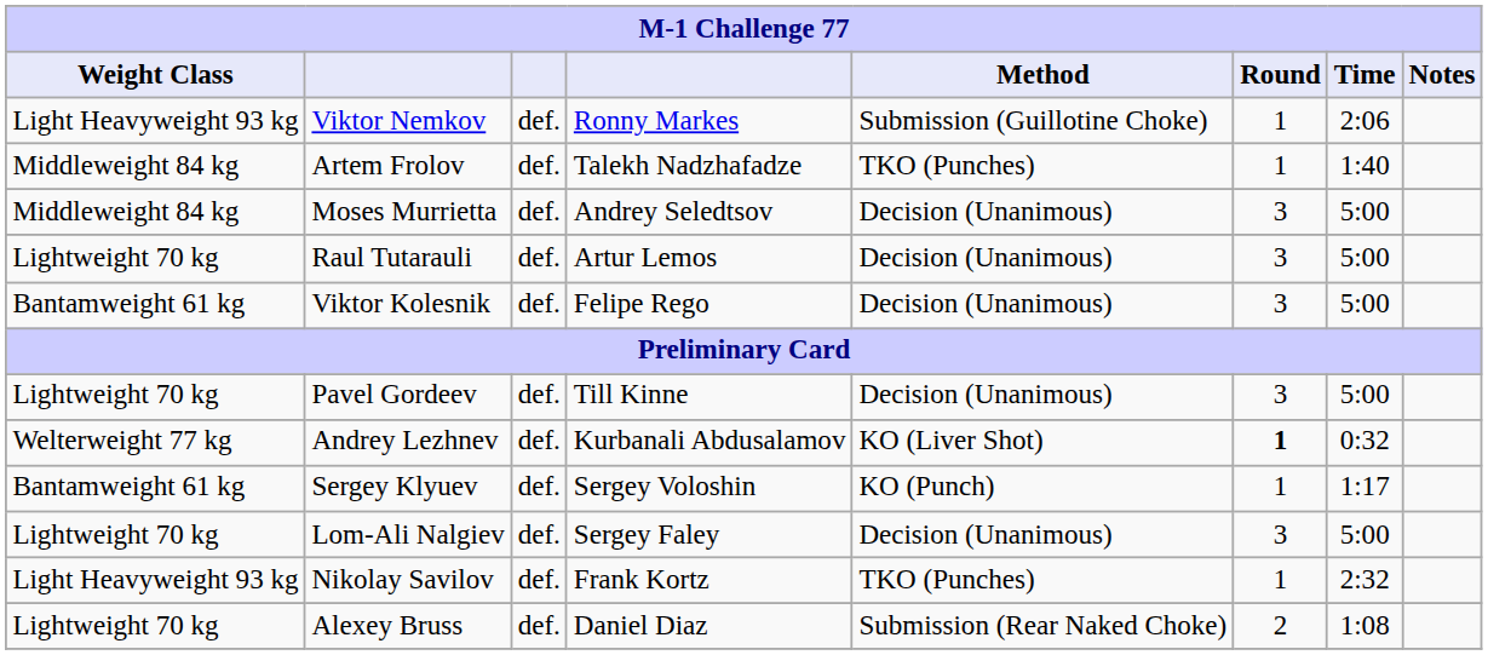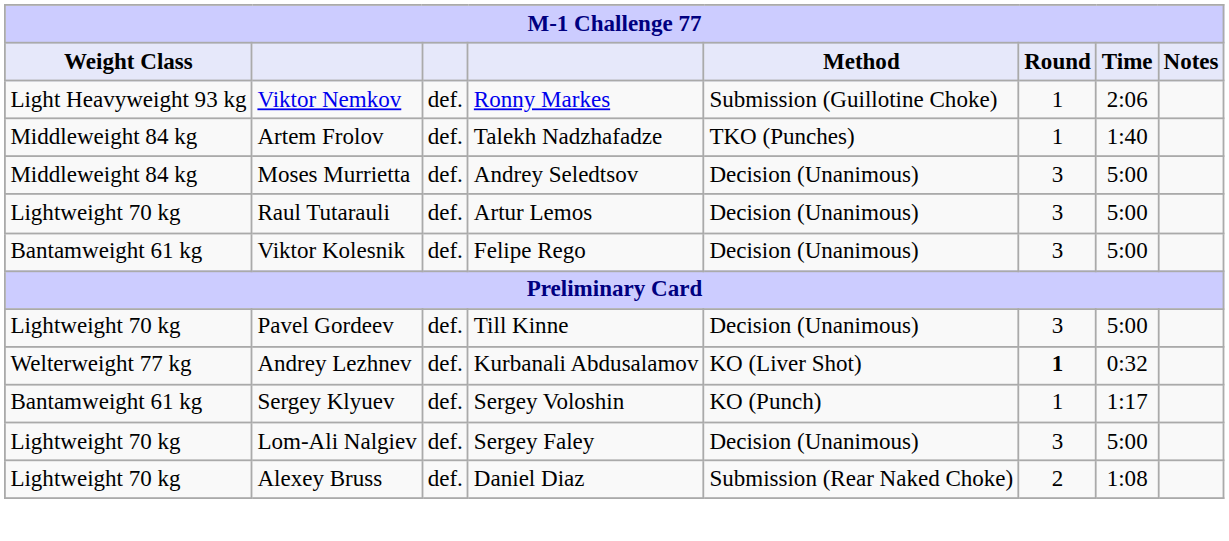- row: Light Heavyweight 93 kg | Nikolay Savilov | def. | Frank Kortz | TKO (Punches) | 1 | 2:32
